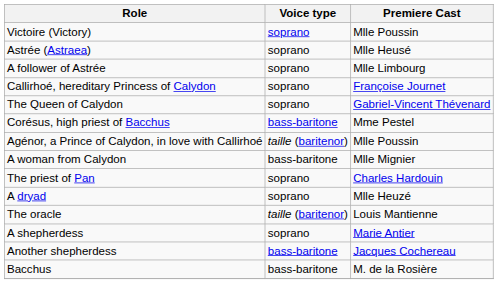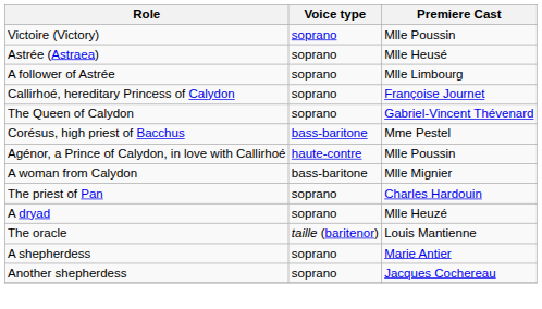Agénor, a Prince of Calydon, in love with Callirhoé | Voice type: taille (baritenor) -> haute-contre
Another shepherdess | Voice type: bass-baritone -> soprano
- row: Bacchus | bass-baritone | M. de la Rosière
